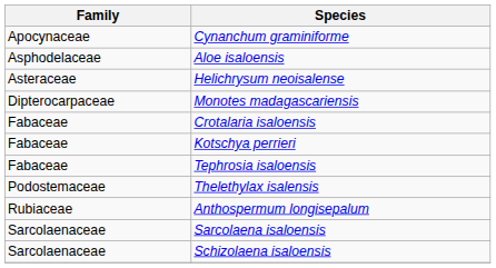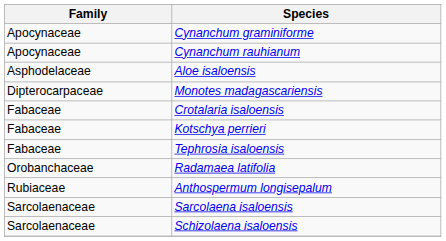+ row: Apocynaceae | Cynanchum rauhianum
- row: Asteraceae | Helichrysum neoisalense
+ row: Orobanchaceae | Radamaea latifolia
- row: Podostemaceae | Thelethylax isalensis
